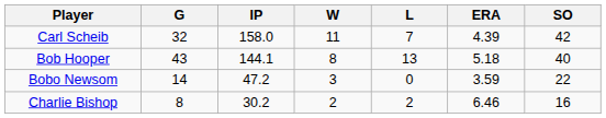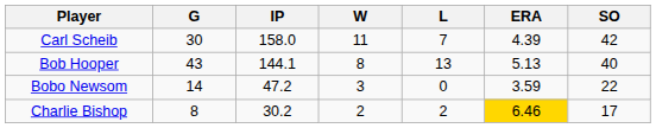Carl Scheib | G: 32 -> 30
Bob Hooper | ERA: 5.18 -> 5.13
Charlie Bishop | ERA: no background -> gold background
Charlie Bishop | SO: 16 -> 17
